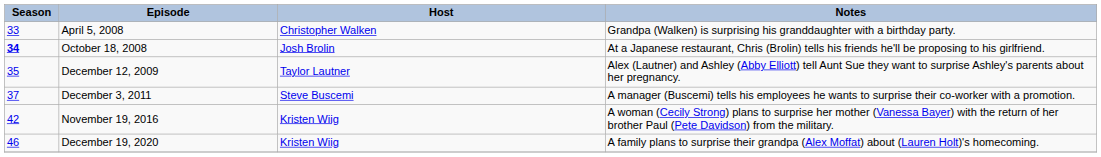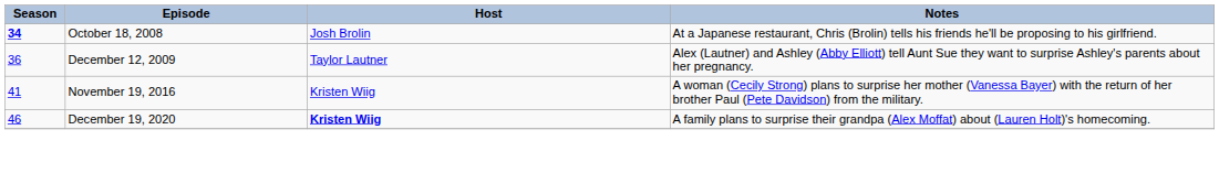- row: 33 | April 5, 2008 | Christopher Walken | Grandpa (Walken) is surprising his granddaughter with a birthday party.
December 12, 2009 | Season: 35 -> 36
- row: 37 | December 3, 2011 | Steve Buscemi | A manager (Buscemi) tells his employees he wants to surprise their co-worker with a promotion.
November 19, 2016 | Season: 42 -> 41
December 19, 2020 | Host: normal -> bold
